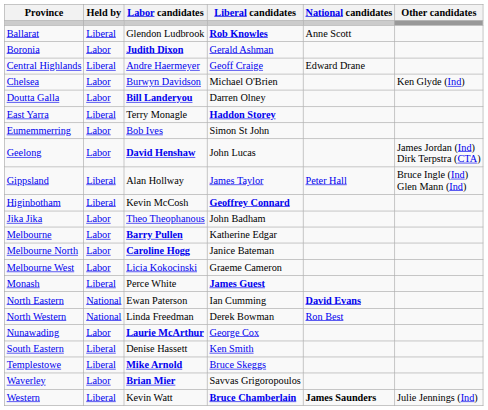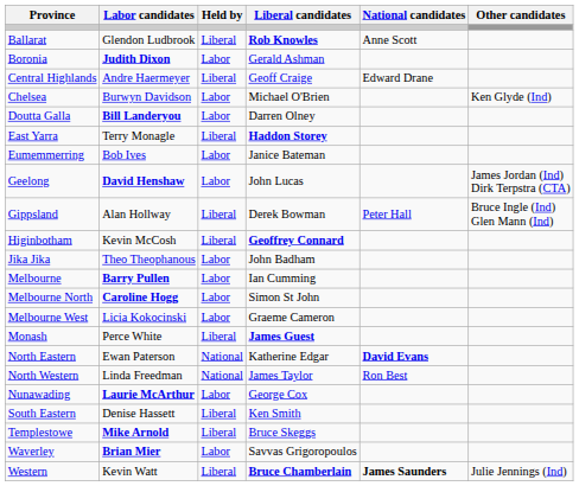columns swapped: Held by <-> Labor candidates
Eumemmerring | Liberal candidates: Simon St John -> Janice Bateman
Gippsland | Liberal candidates: James Taylor -> Derek Bowman
Melbourne | Liberal candidates: Katherine Edgar -> Ian Cumming
Melbourne North | Liberal candidates: Janice Bateman -> Simon St John
North Eastern | Liberal candidates: Ian Cumming -> Katherine Edgar
North Western | Liberal candidates: Derek Bowman -> James Taylor
